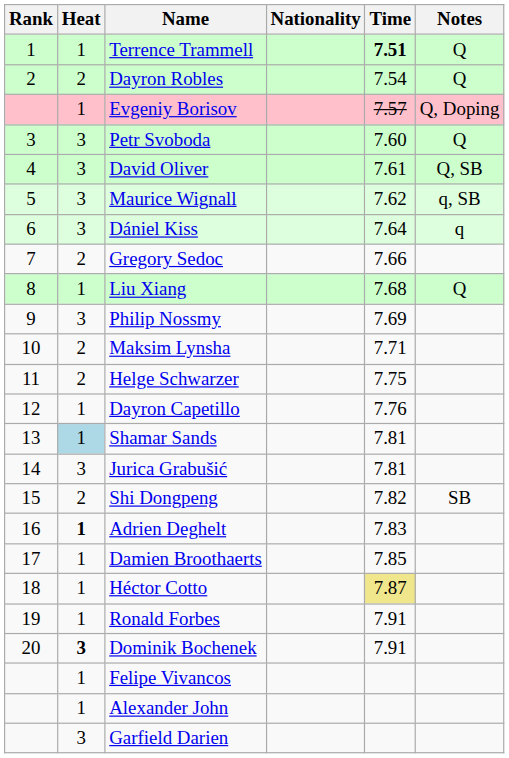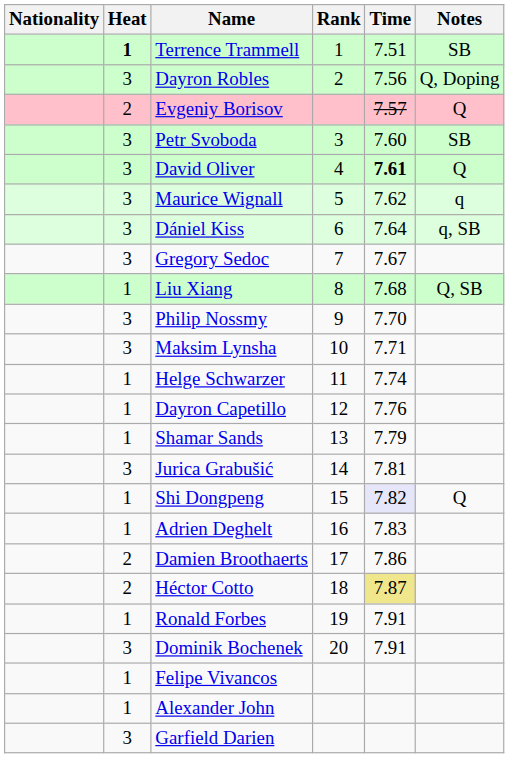columns swapped: Rank <-> Nationality
Terrence Trammell | Heat: normal -> bold
Terrence Trammell | Time: bold -> normal
Terrence Trammell | Notes: Q -> SB
Dayron Robles | Heat: 2 -> 3
Dayron Robles | Time: 7.54 -> 7.56
Dayron Robles | Notes: Q -> Q, Doping
Evgeniy Borisov | Heat: 1 -> 2
Evgeniy Borisov | Notes: Q, Doping -> Q
Petr Svoboda | Notes: Q -> SB
David Oliver | Time: normal -> bold
David Oliver | Notes: Q, SB -> Q
Maurice Wignall | Notes: q, SB -> q
Dániel Kiss | Notes: q -> q, SB
Gregory Sedoc | Heat: 2 -> 3
Gregory Sedoc | Time: 7.66 -> 7.67
Liu Xiang | Notes: Q -> Q, SB
Philip Nossmy | Time: 7.69 -> 7.70
Maksim Lynsha | Heat: 2 -> 3
Helge Schwarzer | Heat: 2 -> 1
Helge Schwarzer | Time: 7.75 -> 7.74
Shamar Sands | Heat: lightblue background -> no background
Shamar Sands | Time: 7.81 -> 7.79
Shi Dongpeng | Heat: 2 -> 1
Shi Dongpeng | Time: no background -> lavender background
Shi Dongpeng | Notes: SB -> Q
Adrien Deghelt | Heat: bold -> normal
Damien Broothaerts | Heat: 1 -> 2
Damien Broothaerts | Time: 7.85 -> 7.86
Héctor Cotto | Heat: 1 -> 2
Dominik Bochenek | Heat: bold -> normal
